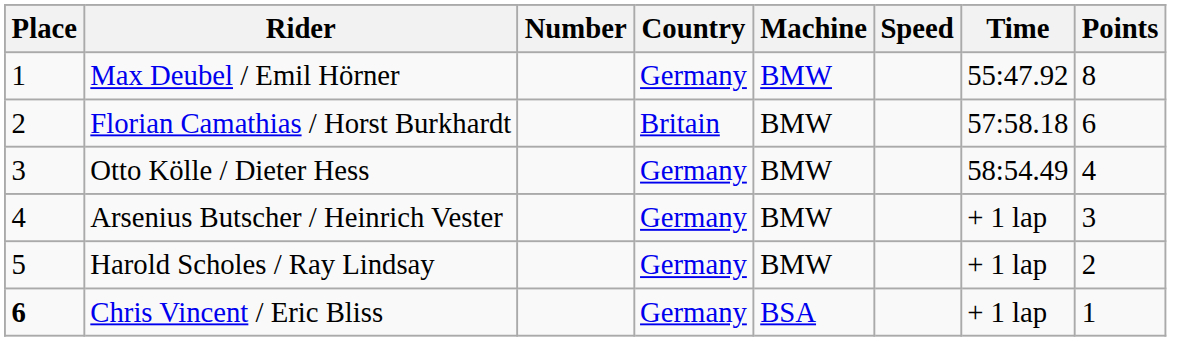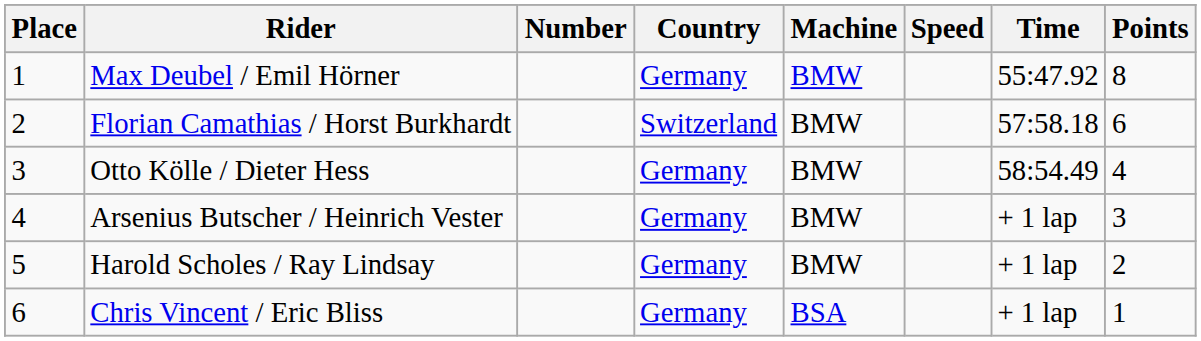Florian Camathias / Horst Burkhardt | Country: Britain -> Switzerland
Chris Vincent / Eric Bliss | Place: bold -> normal
